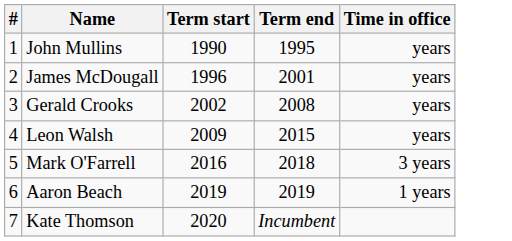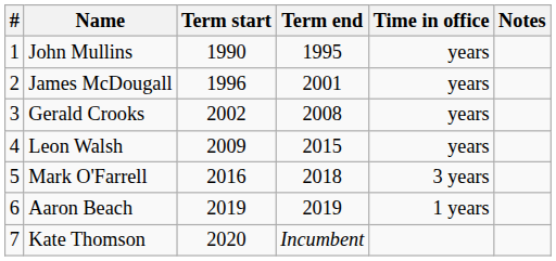+ column: Notes
